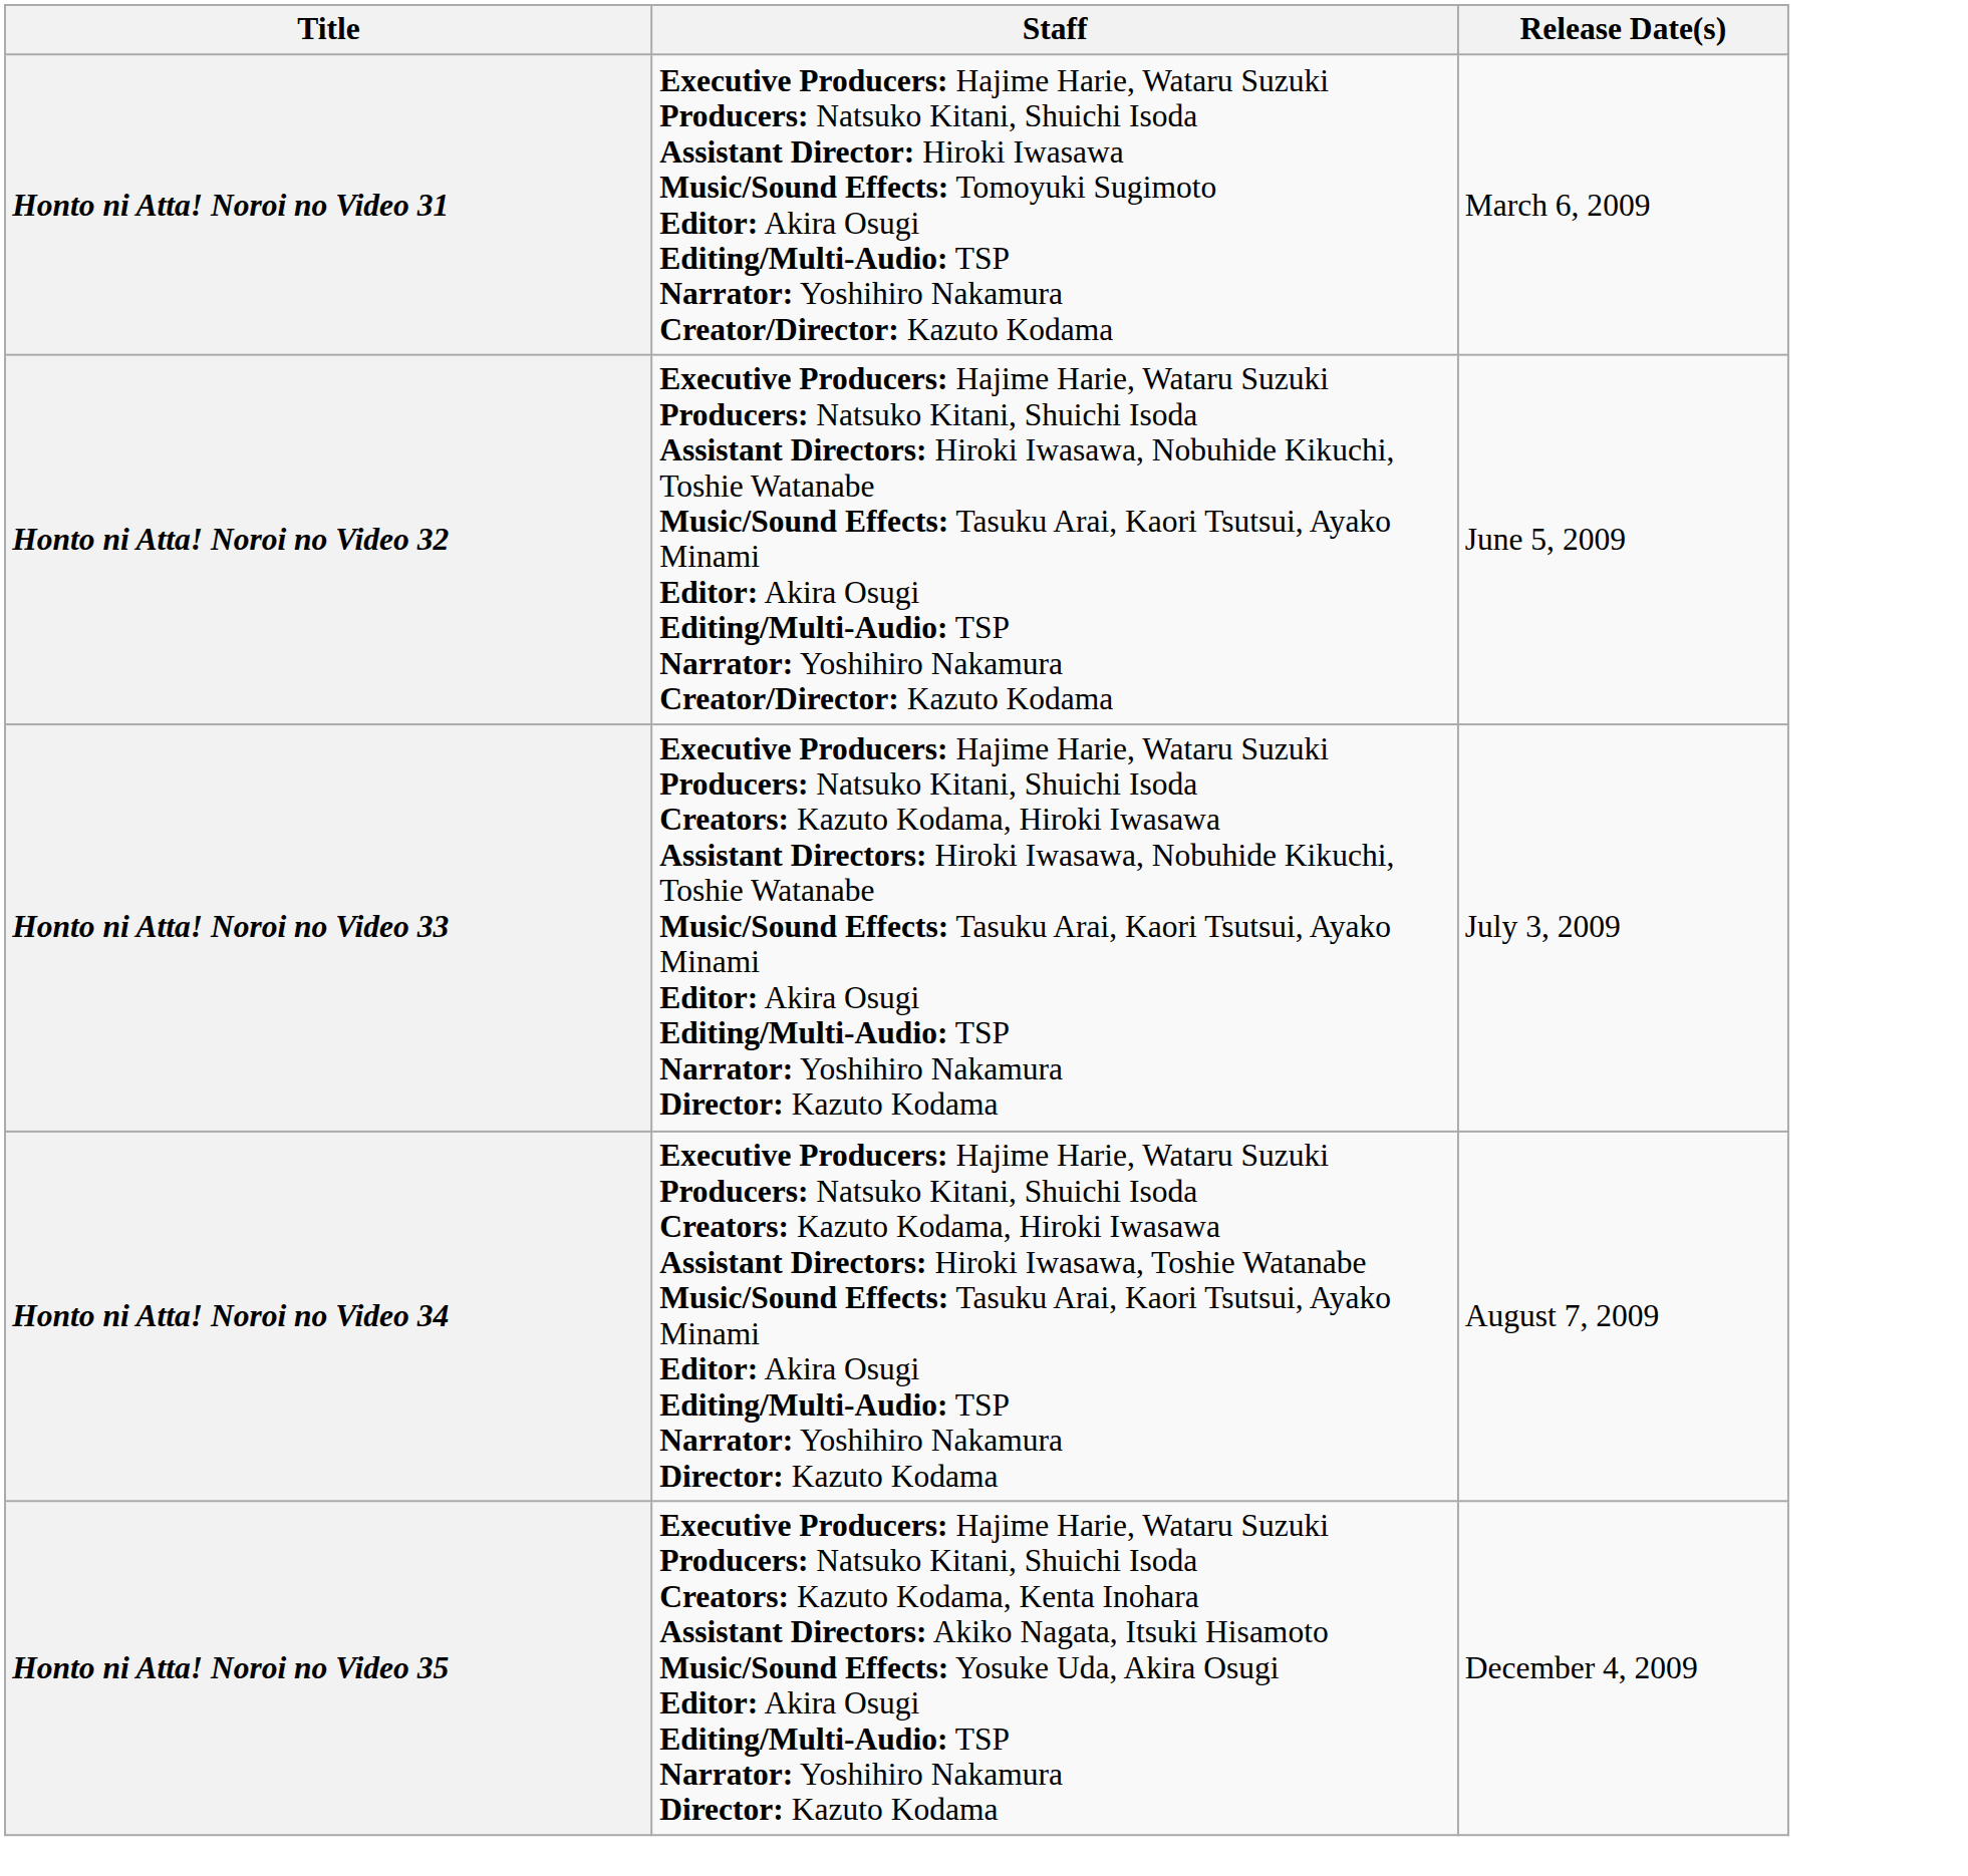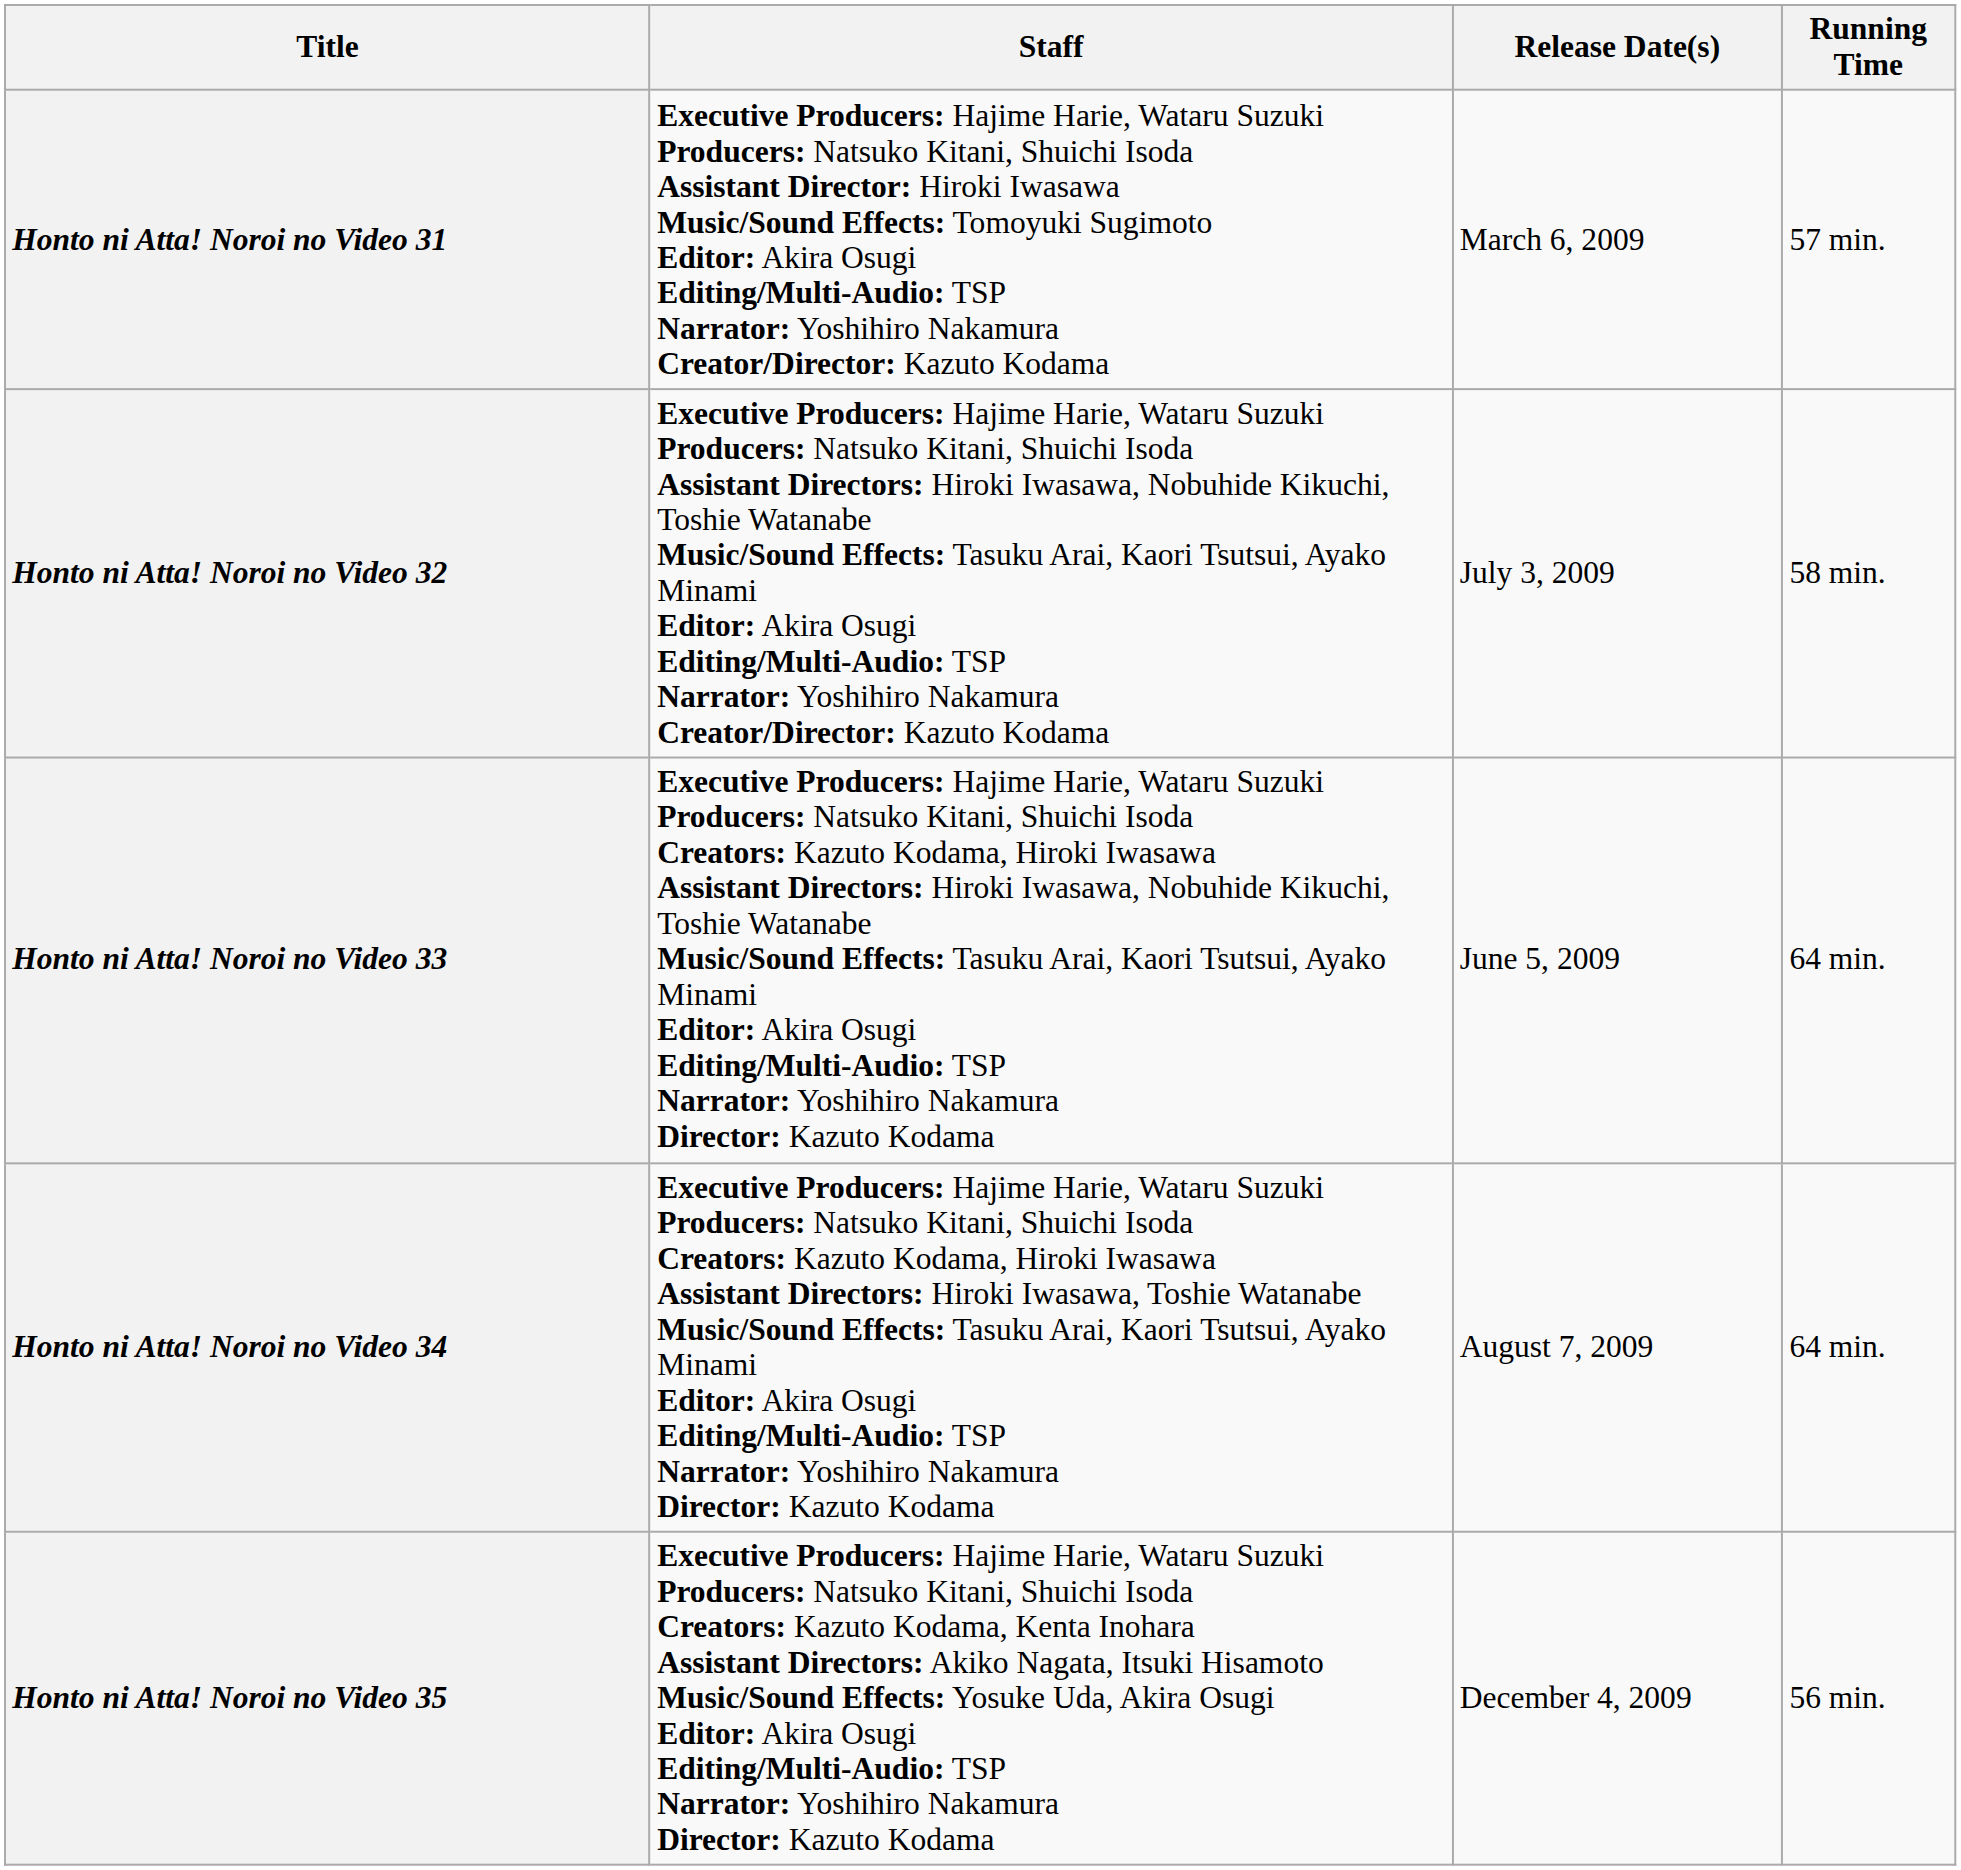+ column: Running Time | 57 min. | 58 min. | 64 min. | 64 min. | 56 min.
Honto ni Atta! Noroi no Video 32 | Release Date(s): June 5, 2009 -> July 3, 2009
Honto ni Atta! Noroi no Video 33 | Release Date(s): July 3, 2009 -> June 5, 2009
